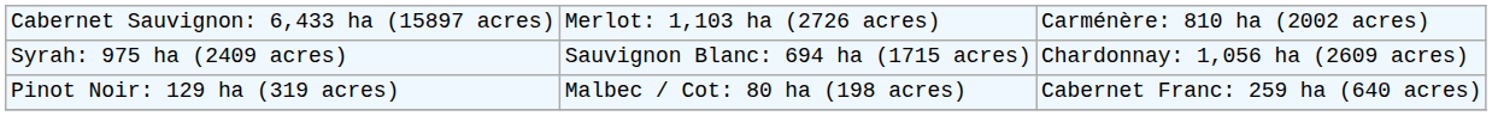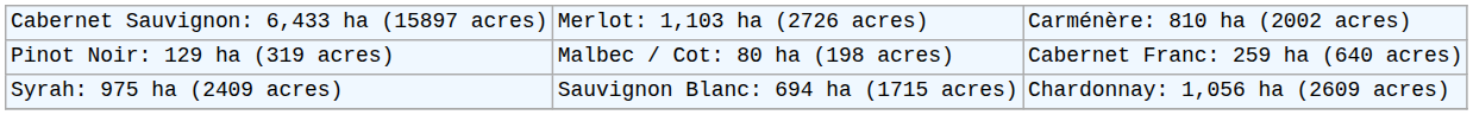rows swapped: Syrah: 975 ha (2409 acres) <-> Pinot Noir: 129 ha (319 acres)
